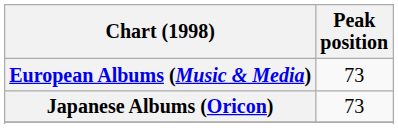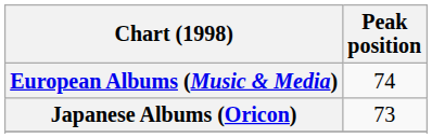European Albums (Music & Media) | Peak position: 73 -> 74
